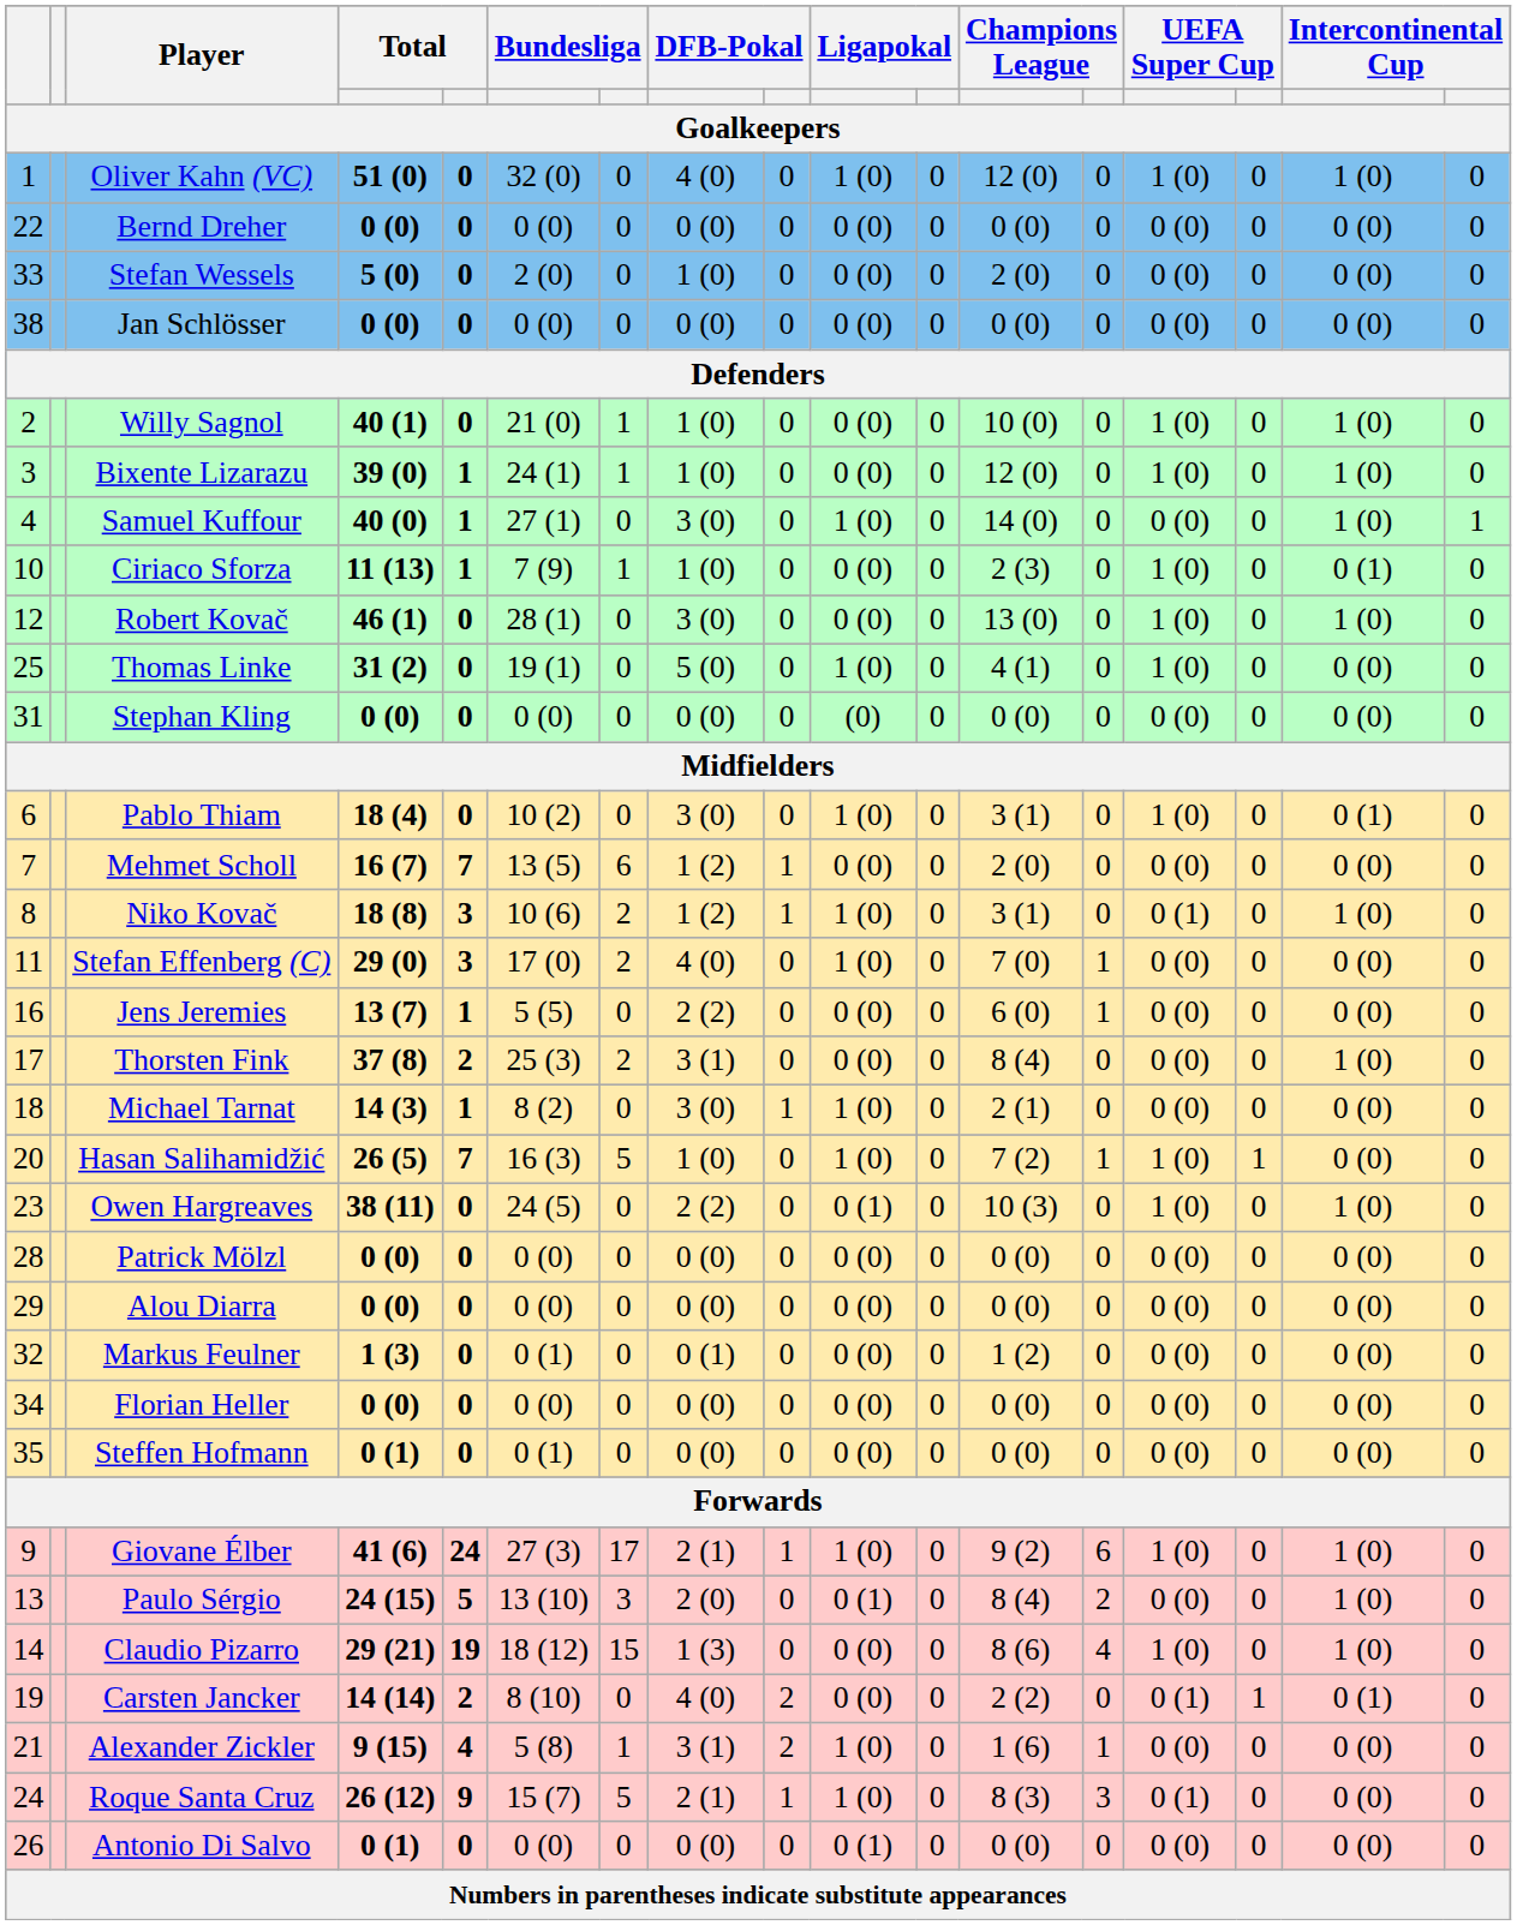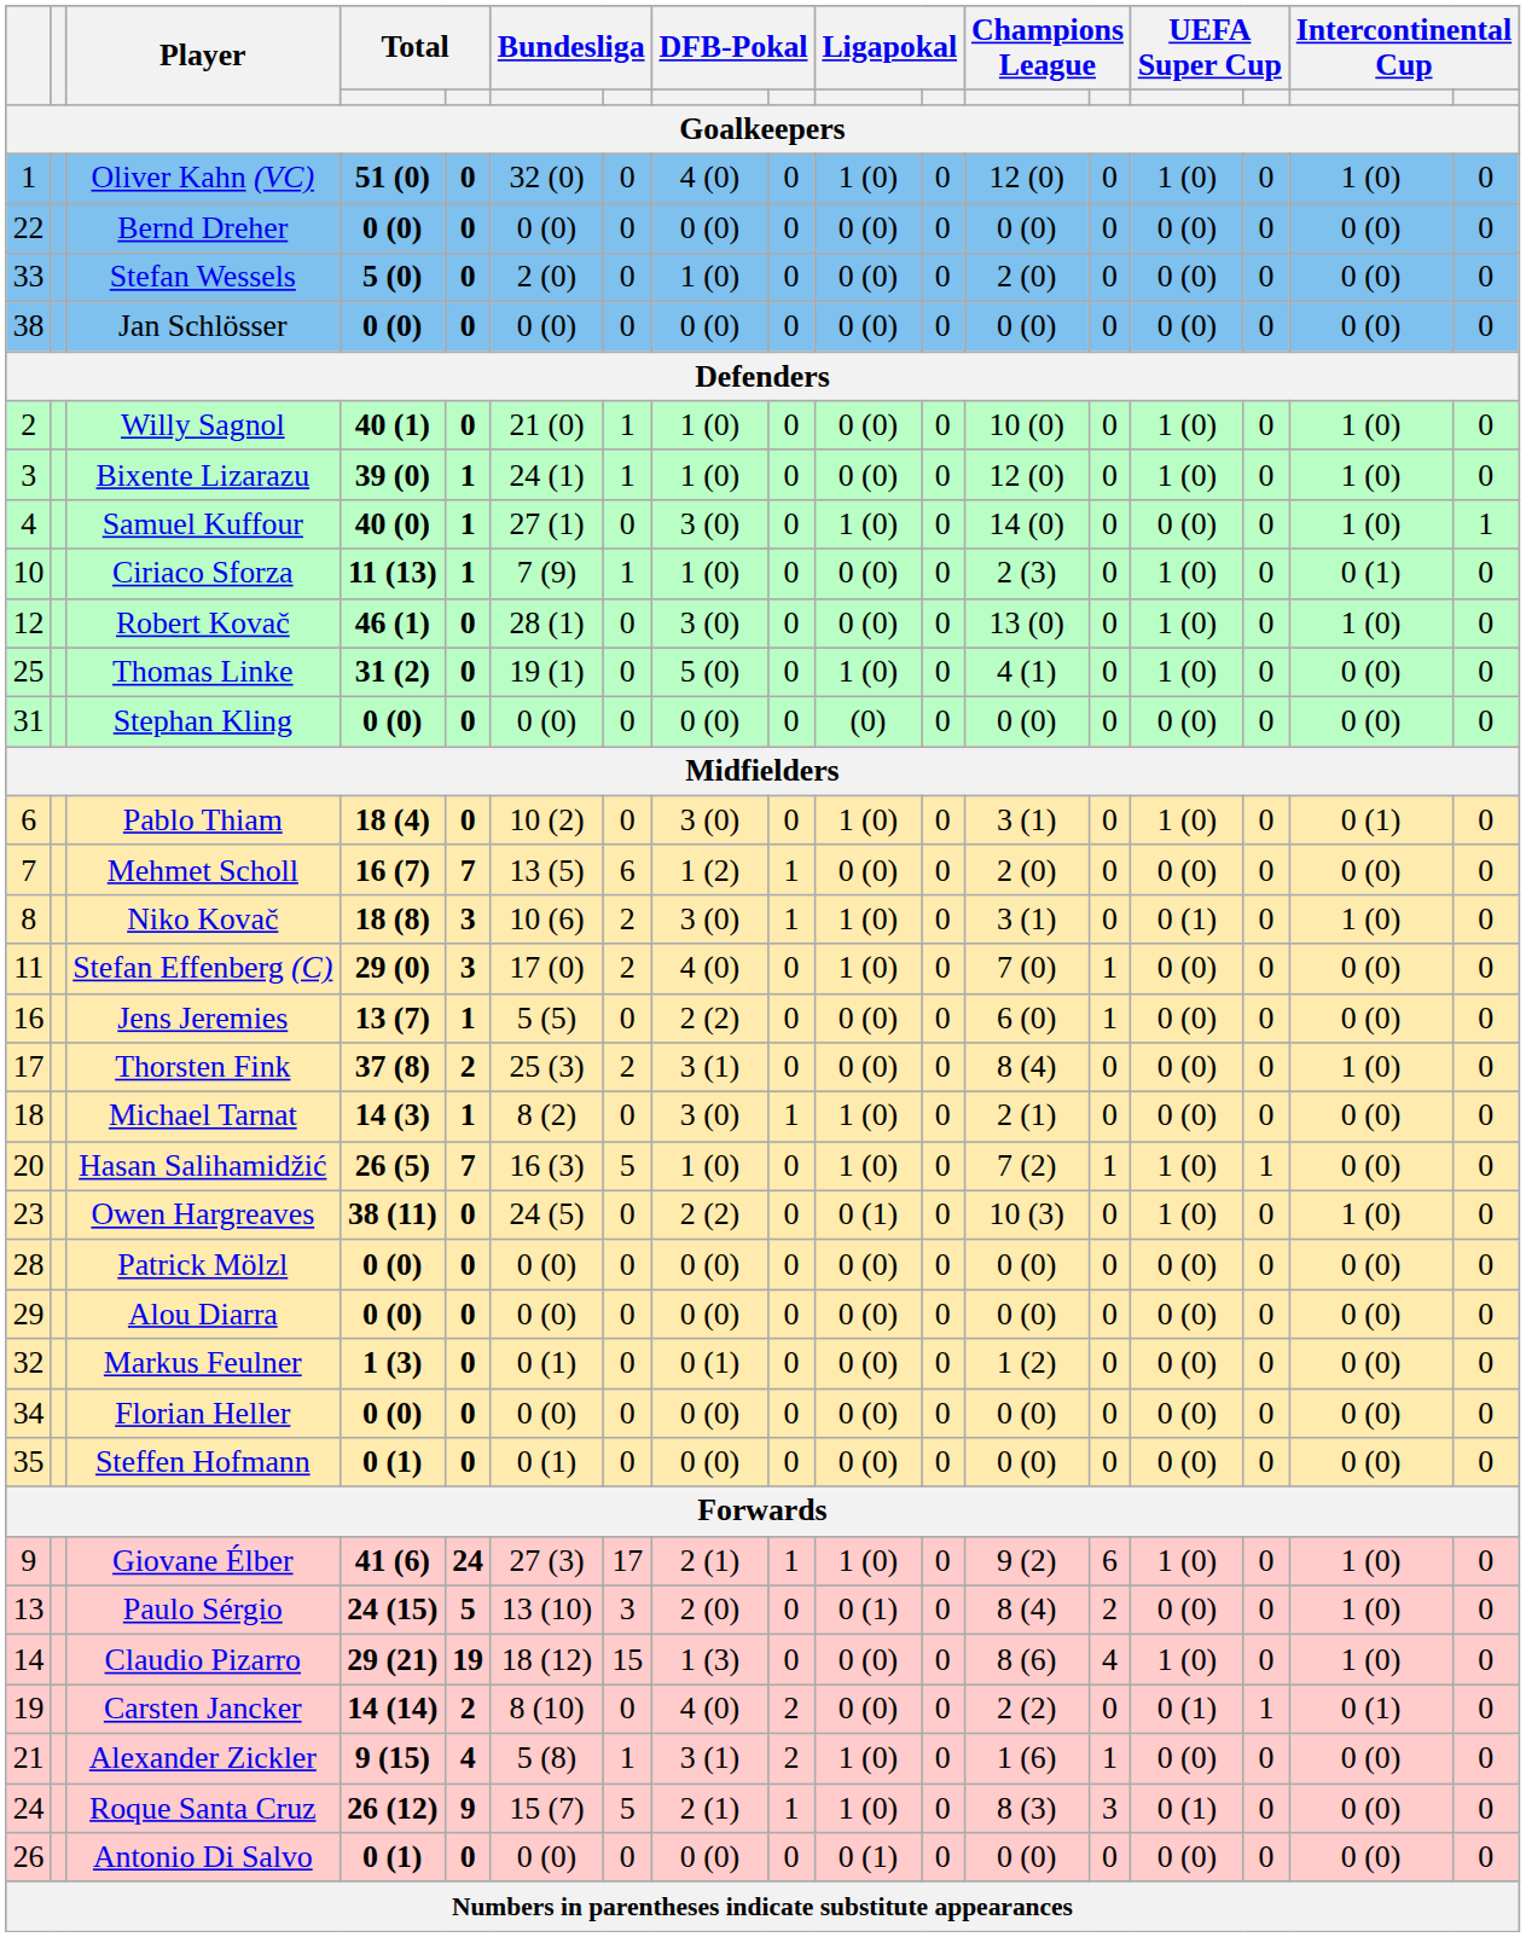Niko Kovač | column 8: 1 (2) -> 3 (0)
